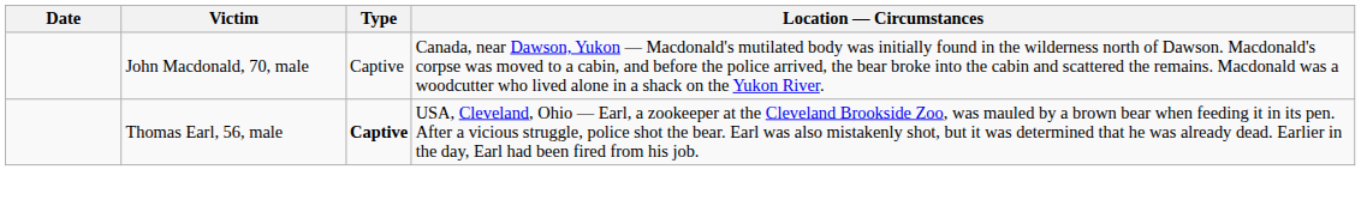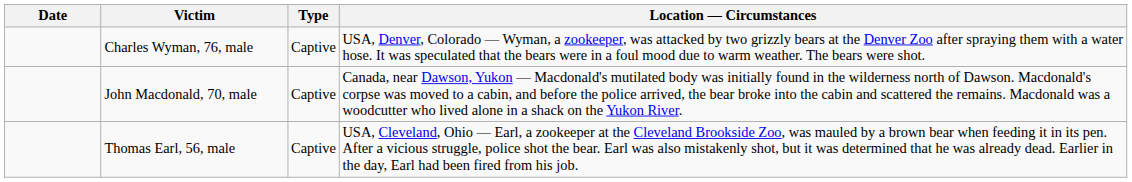+ row: Charles Wyman, 76, male | Captive | USA, Denver, Colorado — Wyman, a zookeeper, was attacked by two grizzly bears at the Denver Zoo after spraying them with a water hose. It was speculated that the bears were in a foul mood due to warm weather. The bears were shot.
Thomas Earl, 56, male | Type: bold -> normal
